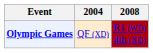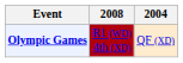columns swapped: 2004 <-> 2008
